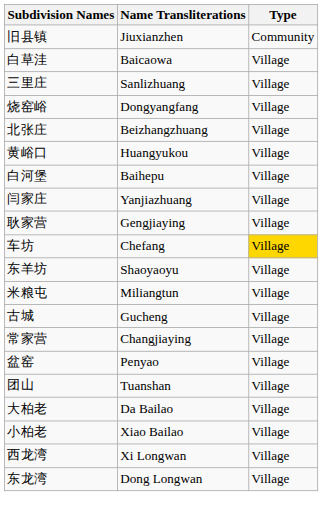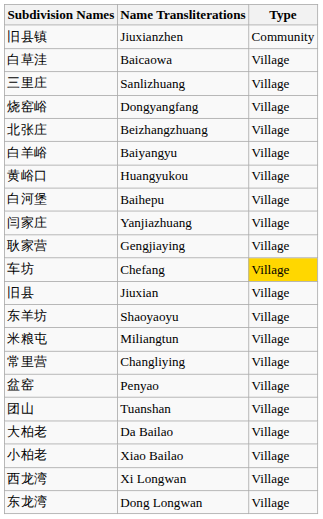+ row: 白羊峪 | Baiyangyu | Village
+ row: 旧县 | Jiuxian | Village
- row: 古城 | Gucheng | Village
- row: 常家营 | Changjiaying | Village
+ row: 常里营 | Changliying | Village
